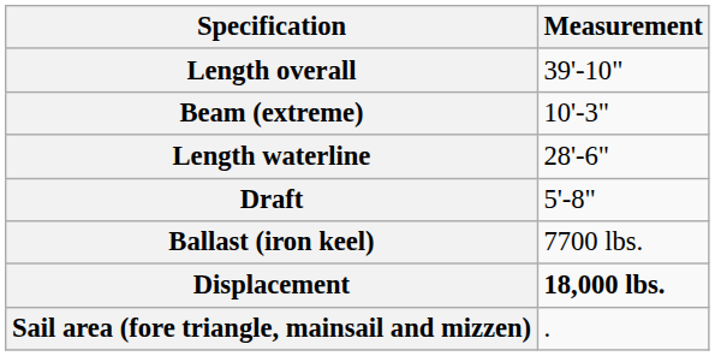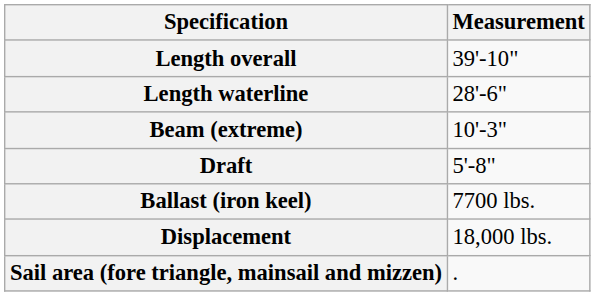rows swapped: Length waterline <-> Beam (extreme)
Displacement | Measurement: bold -> normal
